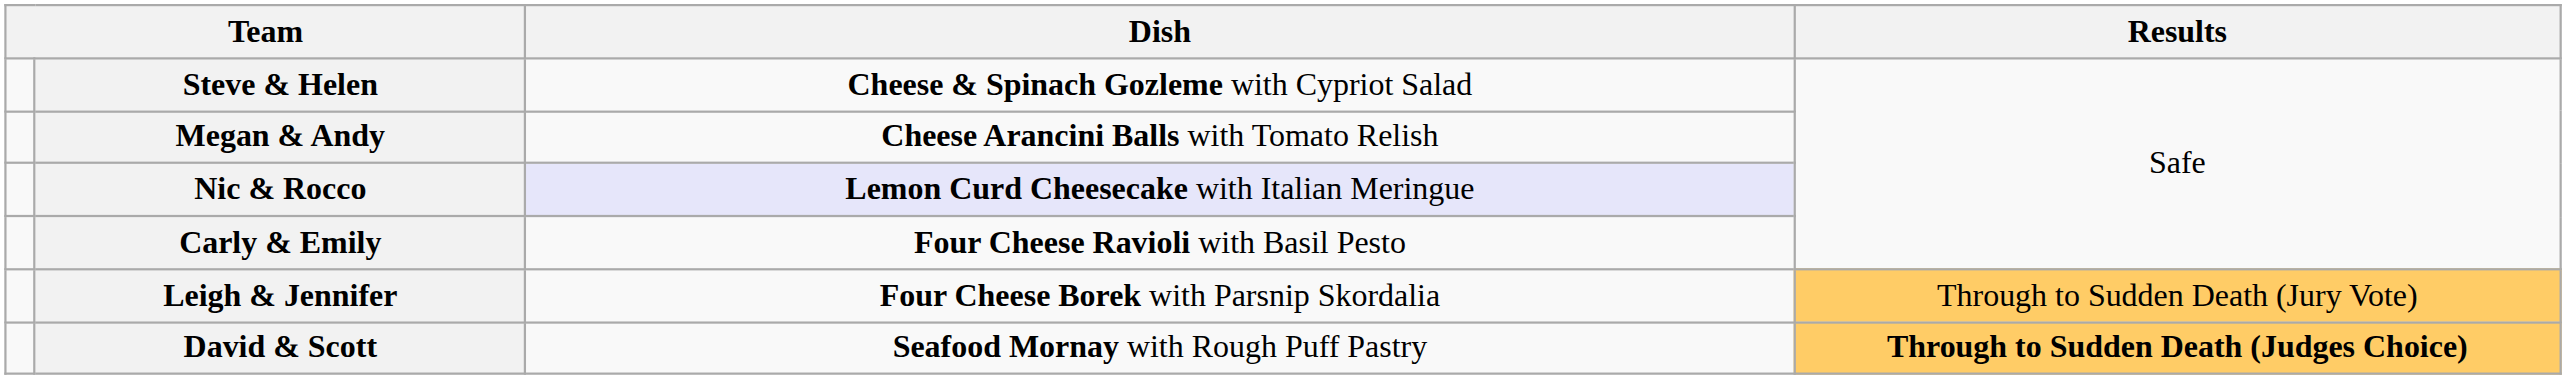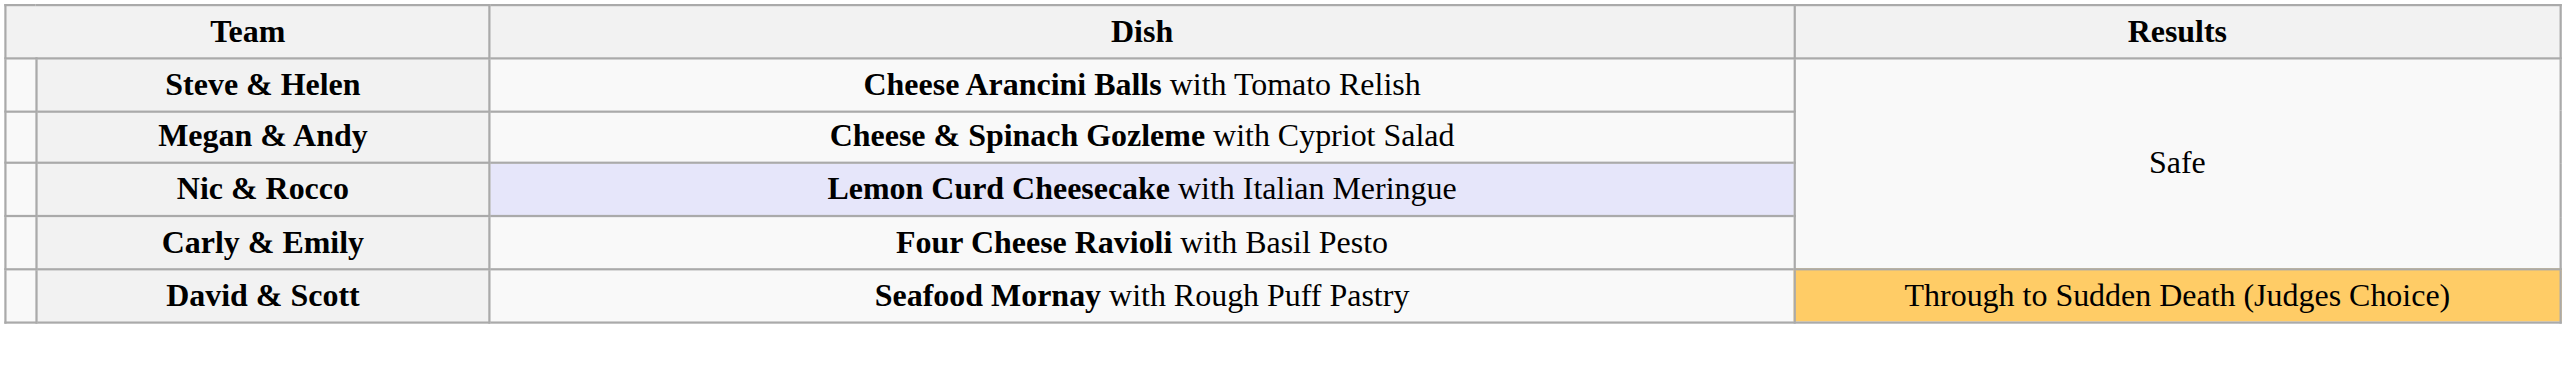Steve & Helen | Dish: Cheese & Spinach Gozleme with Cypriot Salad -> Cheese Arancini Balls with Tomato Relish
Megan & Andy | Dish: Cheese Arancini Balls with Tomato Relish -> Cheese & Spinach Gozleme with Cypriot Salad
- row: Leigh & Jennifer | Four Cheese Borek with Parsnip Skordalia | Through to Sudden Death (Jury Vote)
David & Scott | Results: bold -> normal
